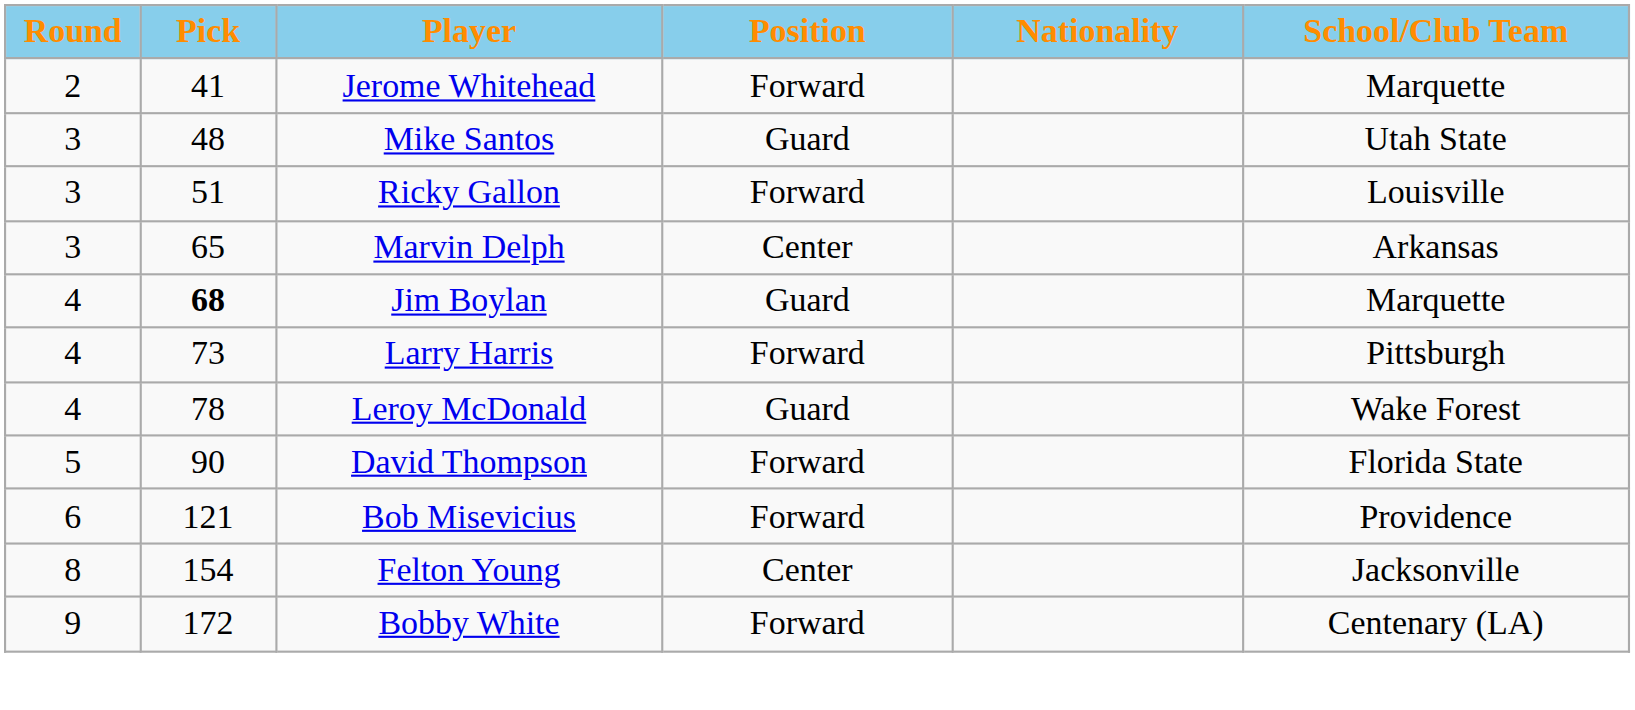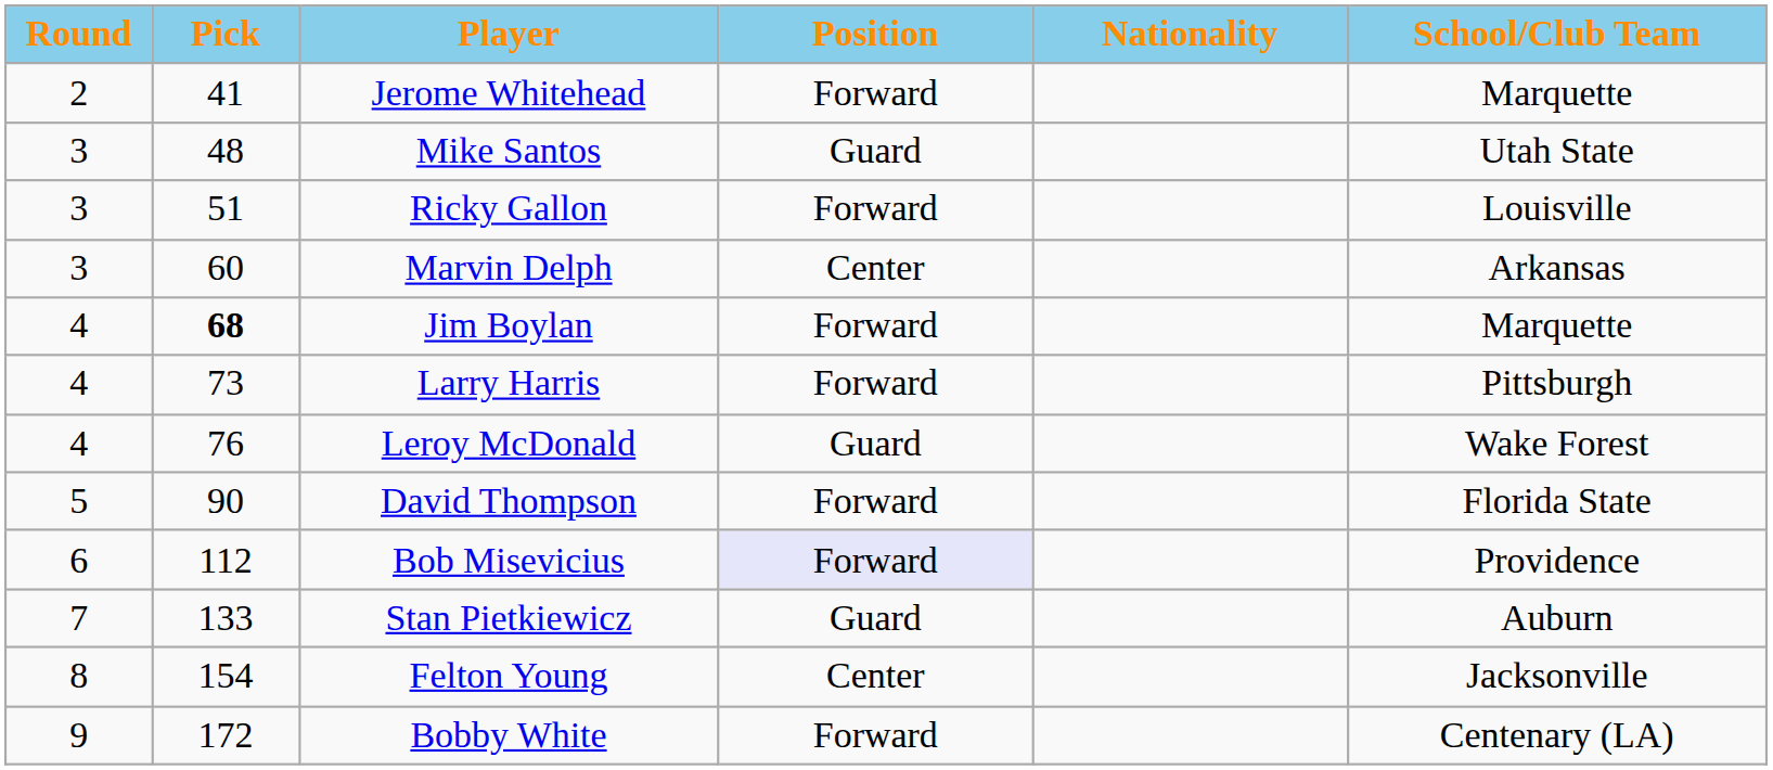Marvin Delph | Pick: 65 -> 60
Jim Boylan | Position: Guard -> Forward
Leroy McDonald | Pick: 78 -> 76
Bob Misevicius | Pick: 121 -> 112
Bob Misevicius | Position: no background -> lavender background
+ row: 7 | 133 | Stan Pietkiewicz | Guard | Auburn
